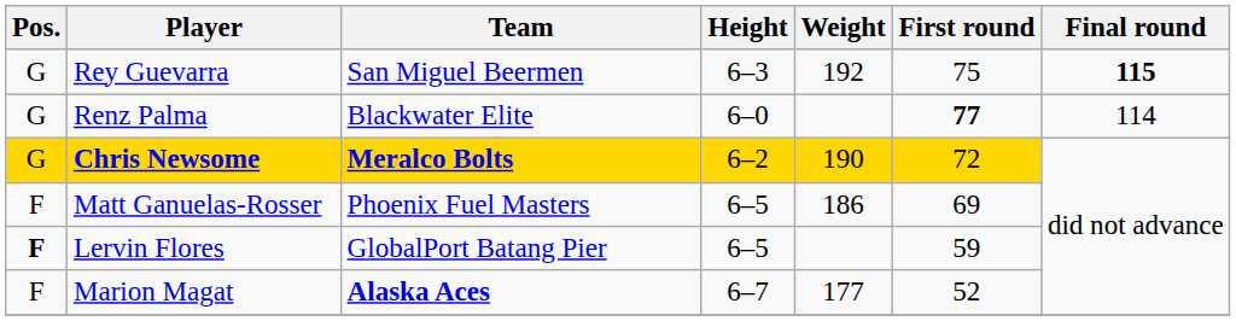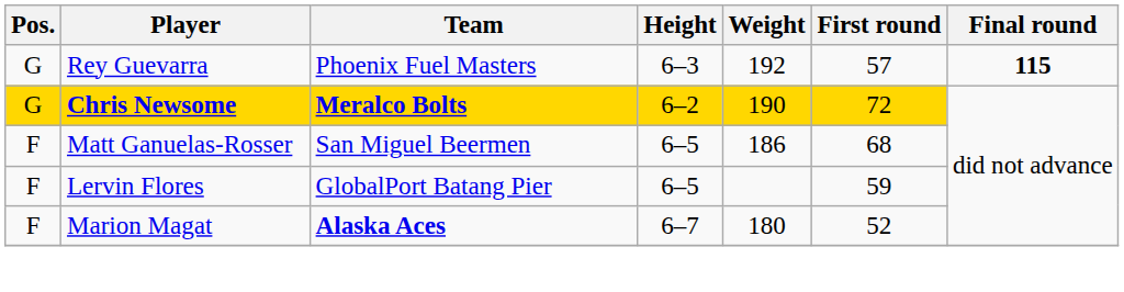Rey Guevarra | Team: San Miguel Beermen -> Phoenix Fuel Masters
Rey Guevarra | First round: 75 -> 57
- row: G | Renz Palma | Blackwater Elite | 6–0 | 77 | 114
Matt Ganuelas-Rosser | Team: Phoenix Fuel Masters -> San Miguel Beermen
Matt Ganuelas-Rosser | First round: 69 -> 68
Lervin Flores | Pos.: bold -> normal
Marion Magat | Weight: 177 -> 180
